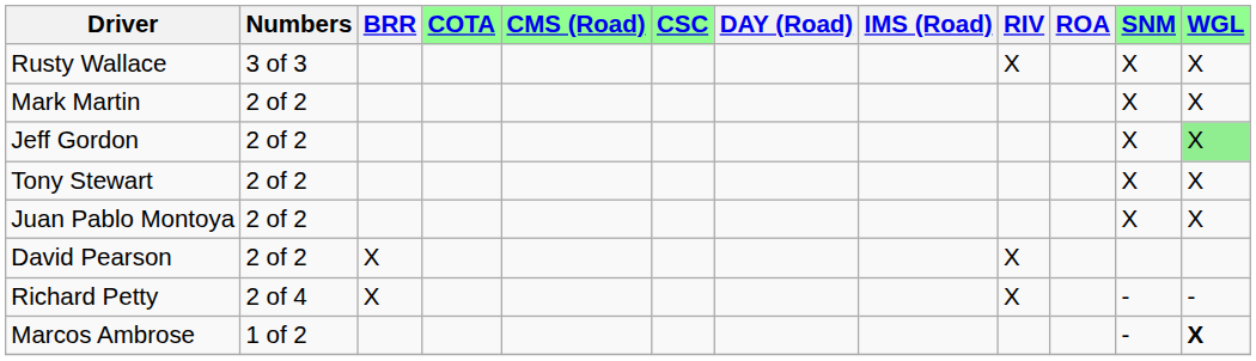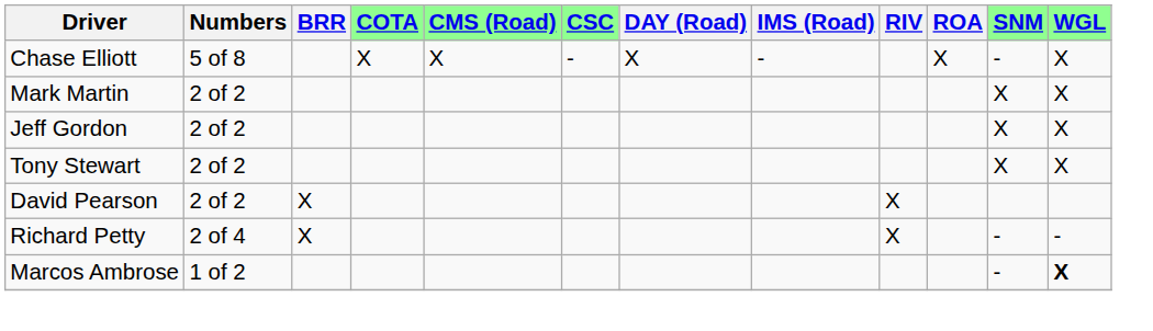+ row: Chase Elliott | 5 of 8 | X | X | - | X | - | X | - | X
- row: Rusty Wallace | 3 of 3 | X | X | X
Jeff Gordon | WGL: lightgreen background -> no background
- row: Juan Pablo Montoya | 2 of 2 | X | X
